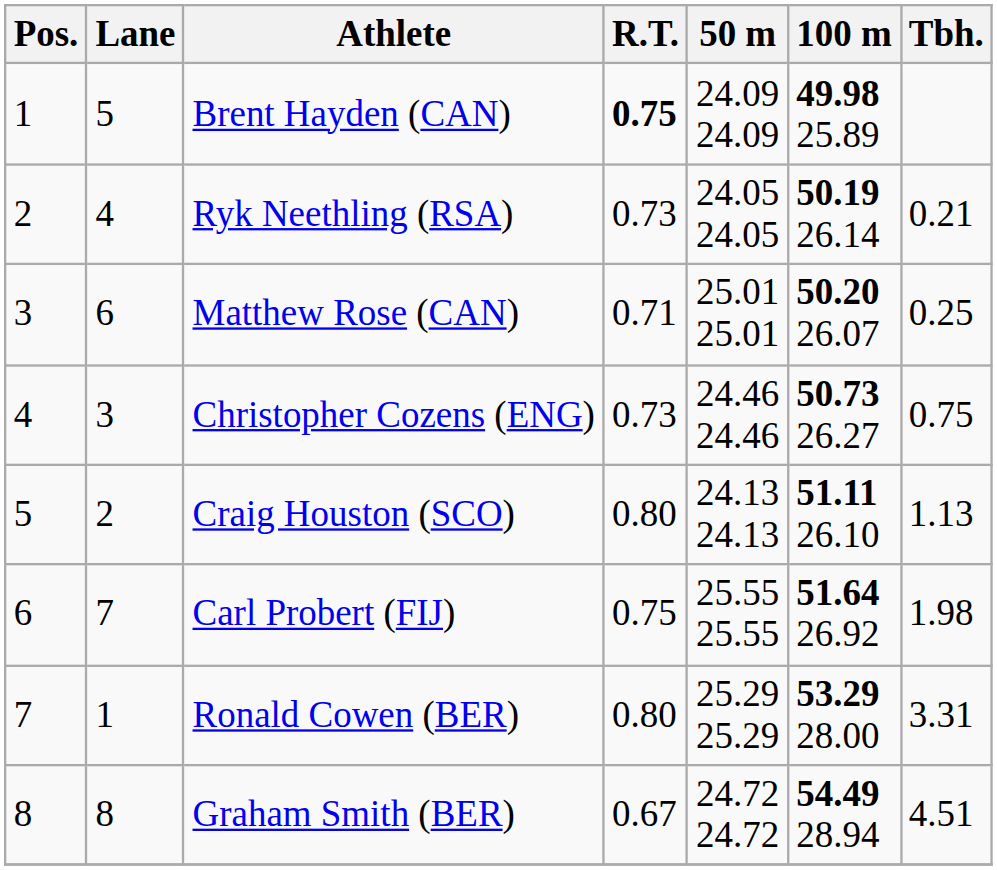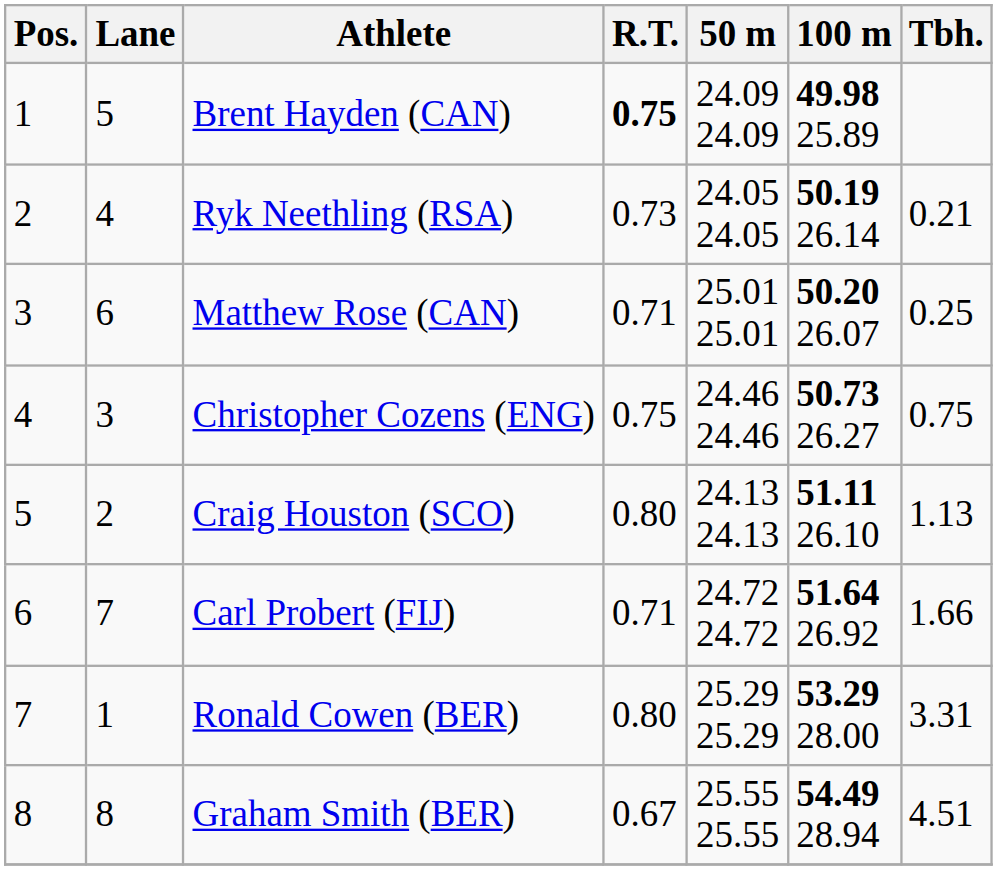Christopher Cozens (ENG) | R.T.: 0.73 -> 0.75
Carl Probert (FIJ) | R.T.: 0.75 -> 0.71
Carl Probert (FIJ) | 50 m: 25.55 25.55 -> 24.72 24.72
Carl Probert (FIJ) | Tbh.: 1.98 -> 1.66
Graham Smith (BER) | 50 m: 24.72 24.72 -> 25.55 25.55
